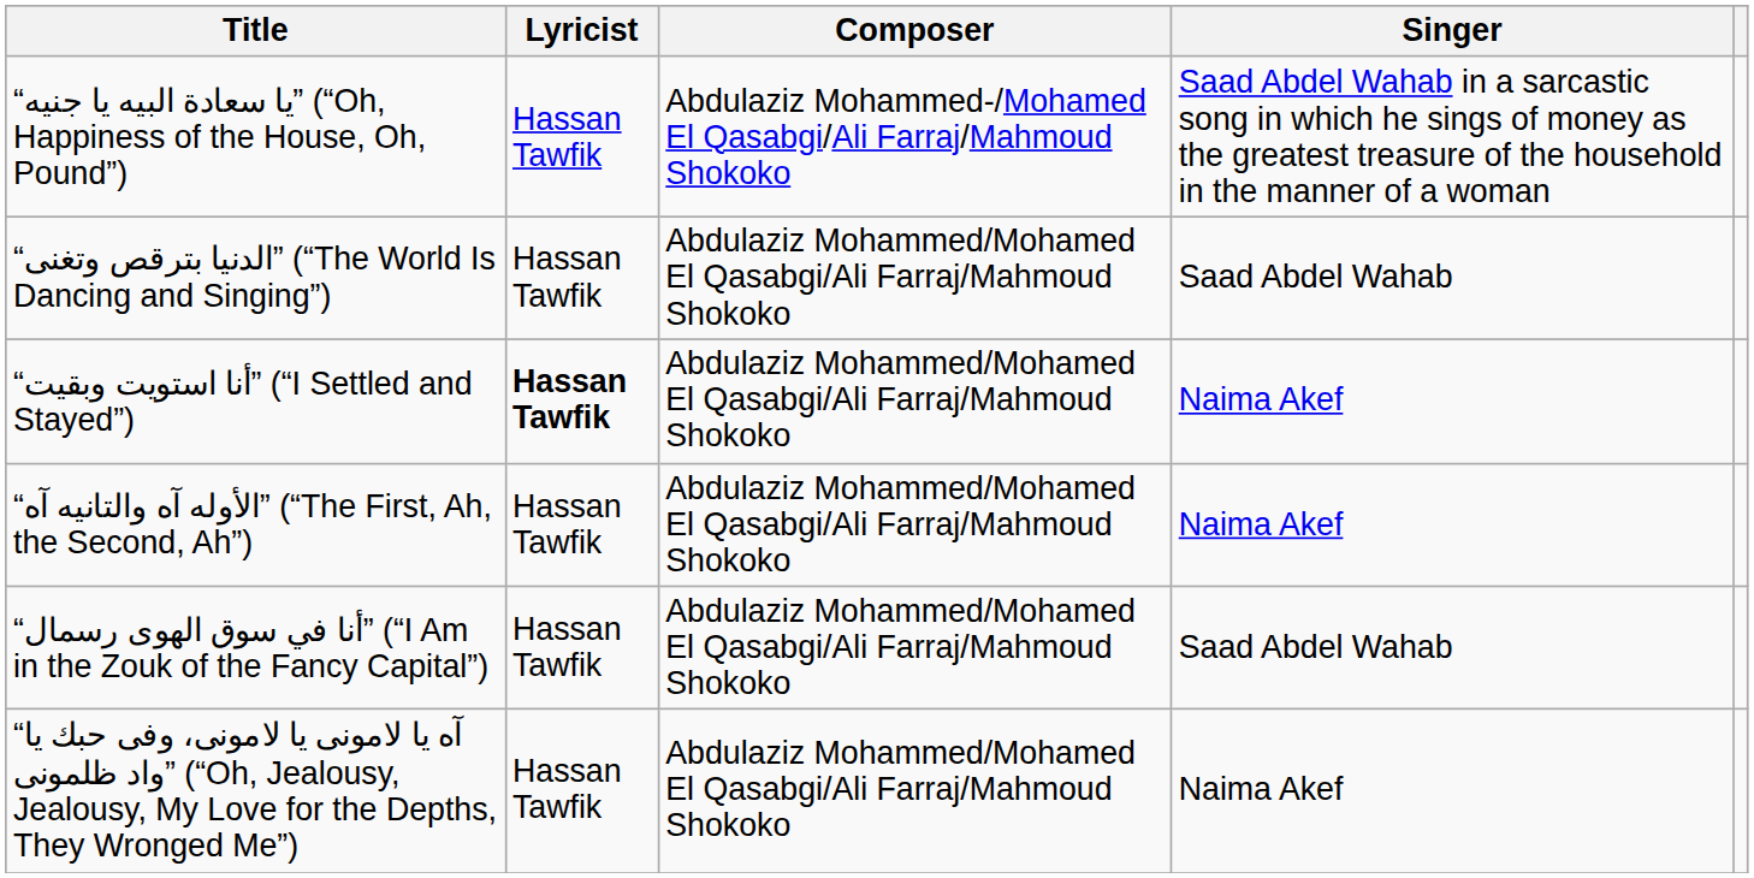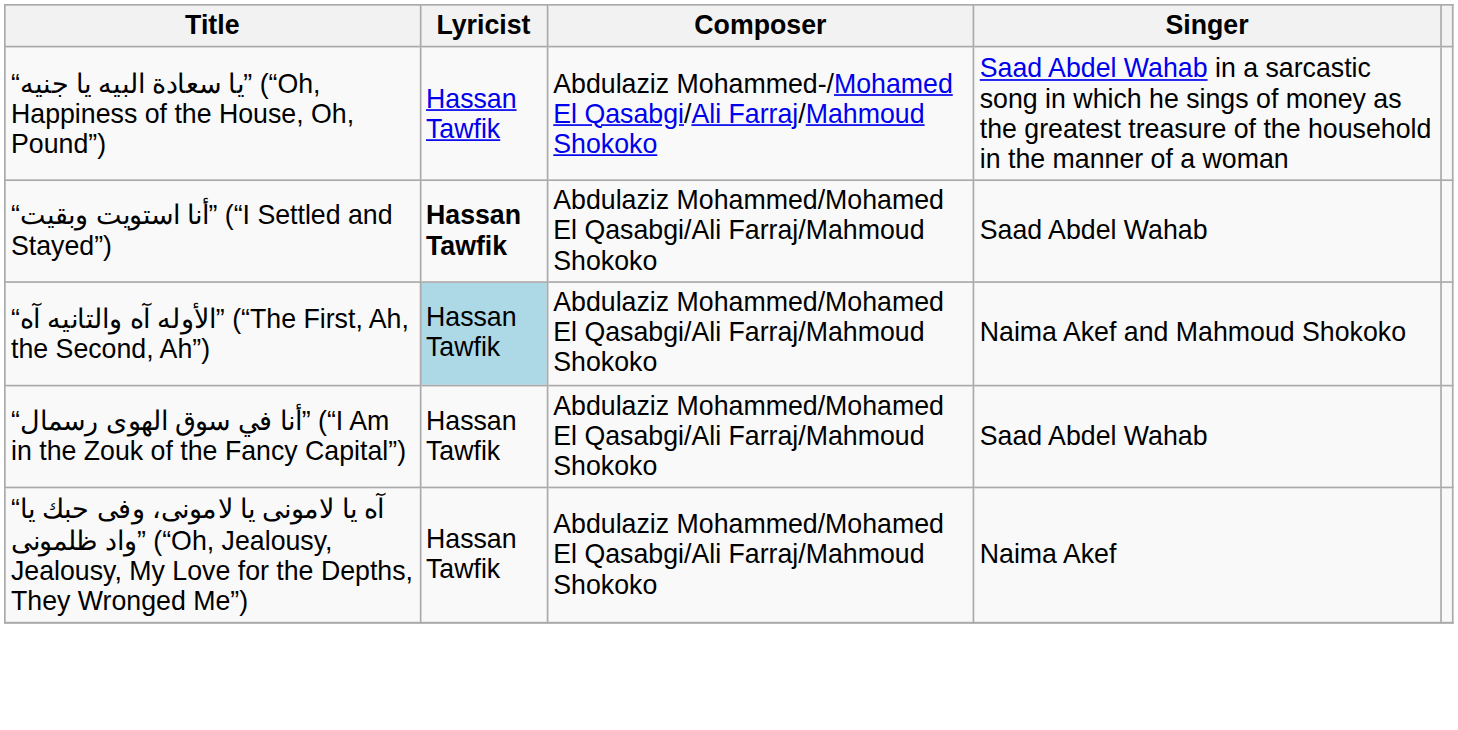- row: “الدنيا بترقص وتغنى” (“The World Is Dancing and Singing”) | Hassan Tawfik | Abdulaziz Mohammed/Mohamed El Qasabgi/Ali Farraj/Mahmoud Shokoko | Saad Abdel Wahab
“أنا استويت وبقيت” (“I Settled and Stayed”) | Singer: Naima Akef -> Saad Abdel Wahab
“الأوله آه والتانيه آه” (“The First, Ah, the Second, Ah”) | Lyricist: no background -> lightblue background
“الأوله آه والتانيه آه” (“The First, Ah, the Second, Ah”) | Singer: Naima Akef -> Naima Akef and Mahmoud Shokoko
